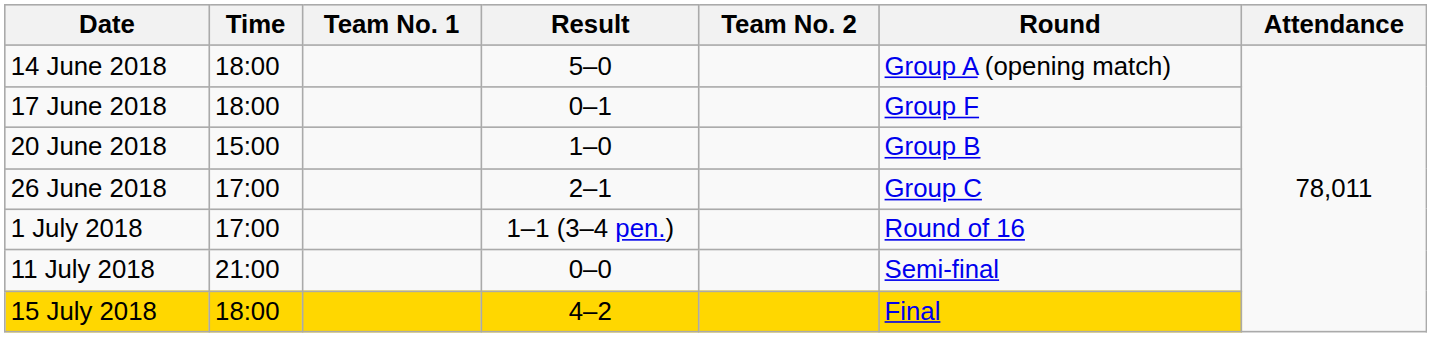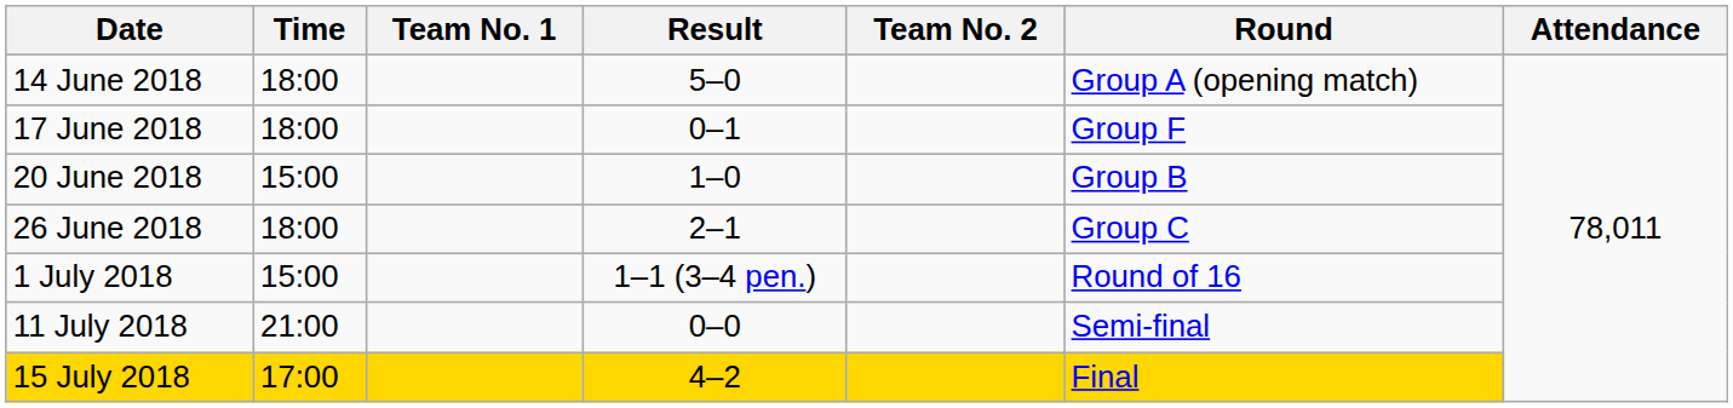26 June 2018 | Time: 17:00 -> 18:00
1 July 2018 | Time: 17:00 -> 15:00
15 July 2018 | Time: 18:00 -> 17:00
